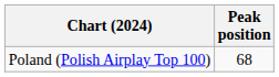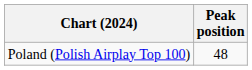Poland (Polish Airplay Top 100) | Peak position: 68 -> 48
